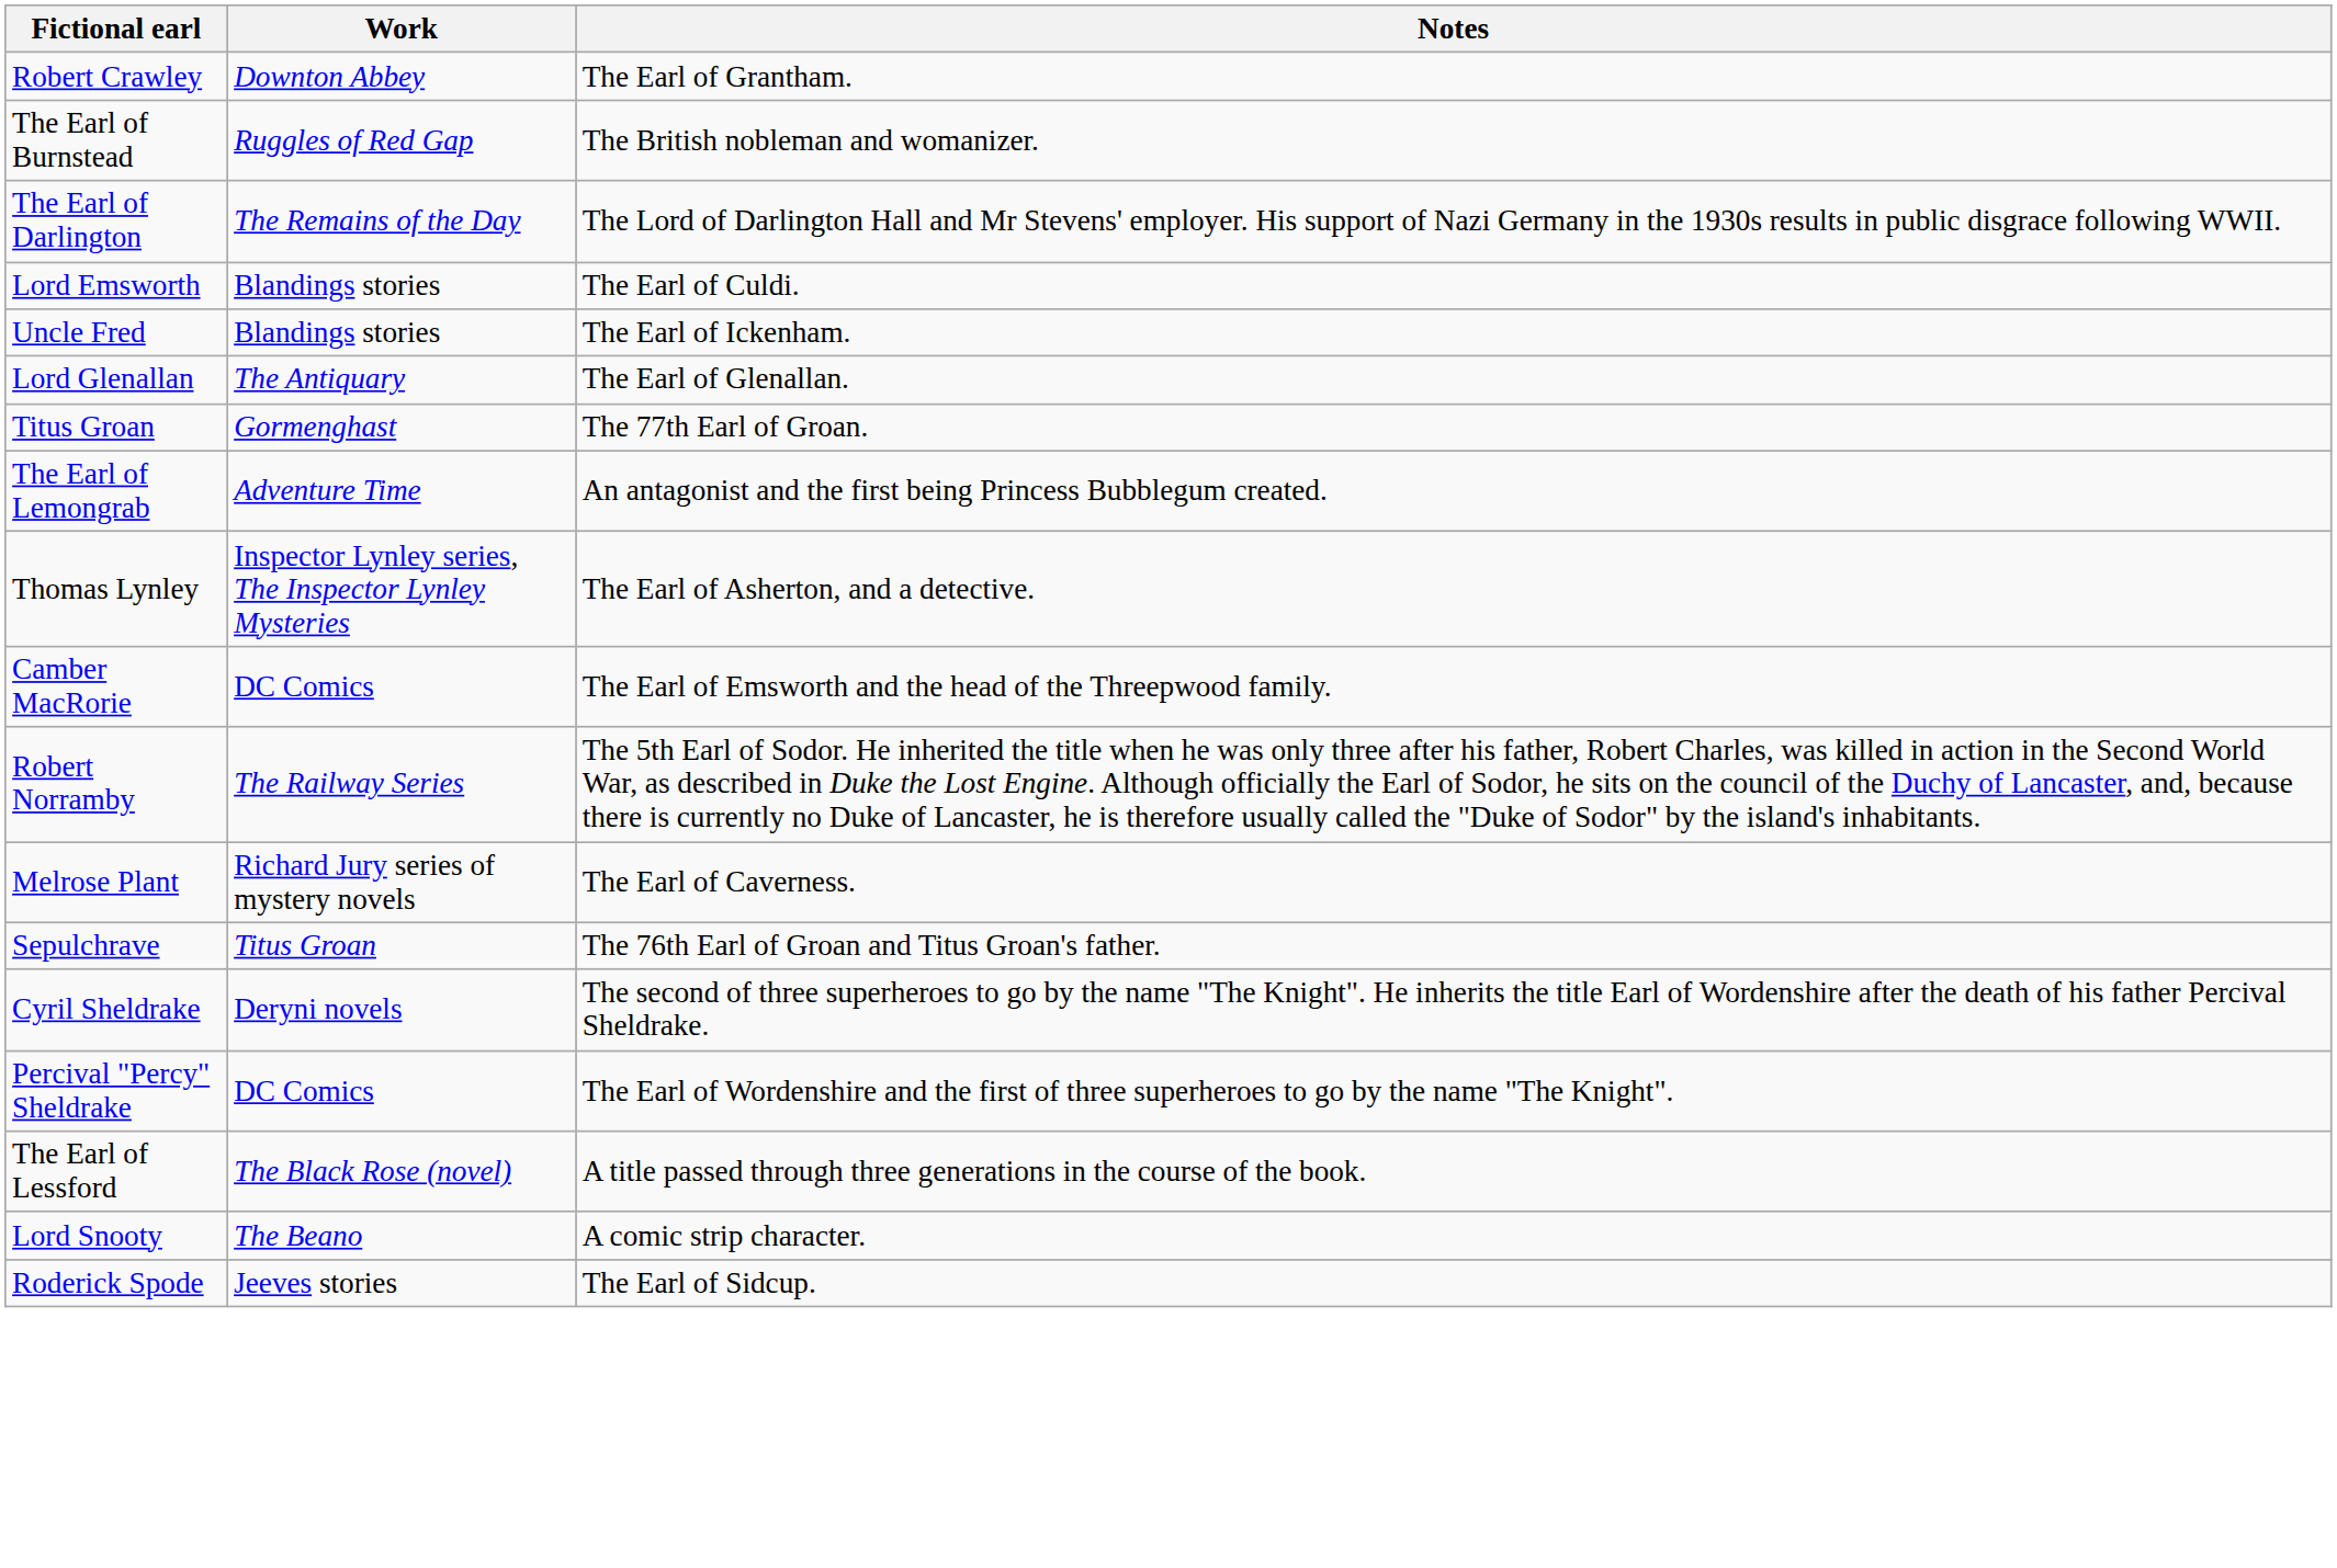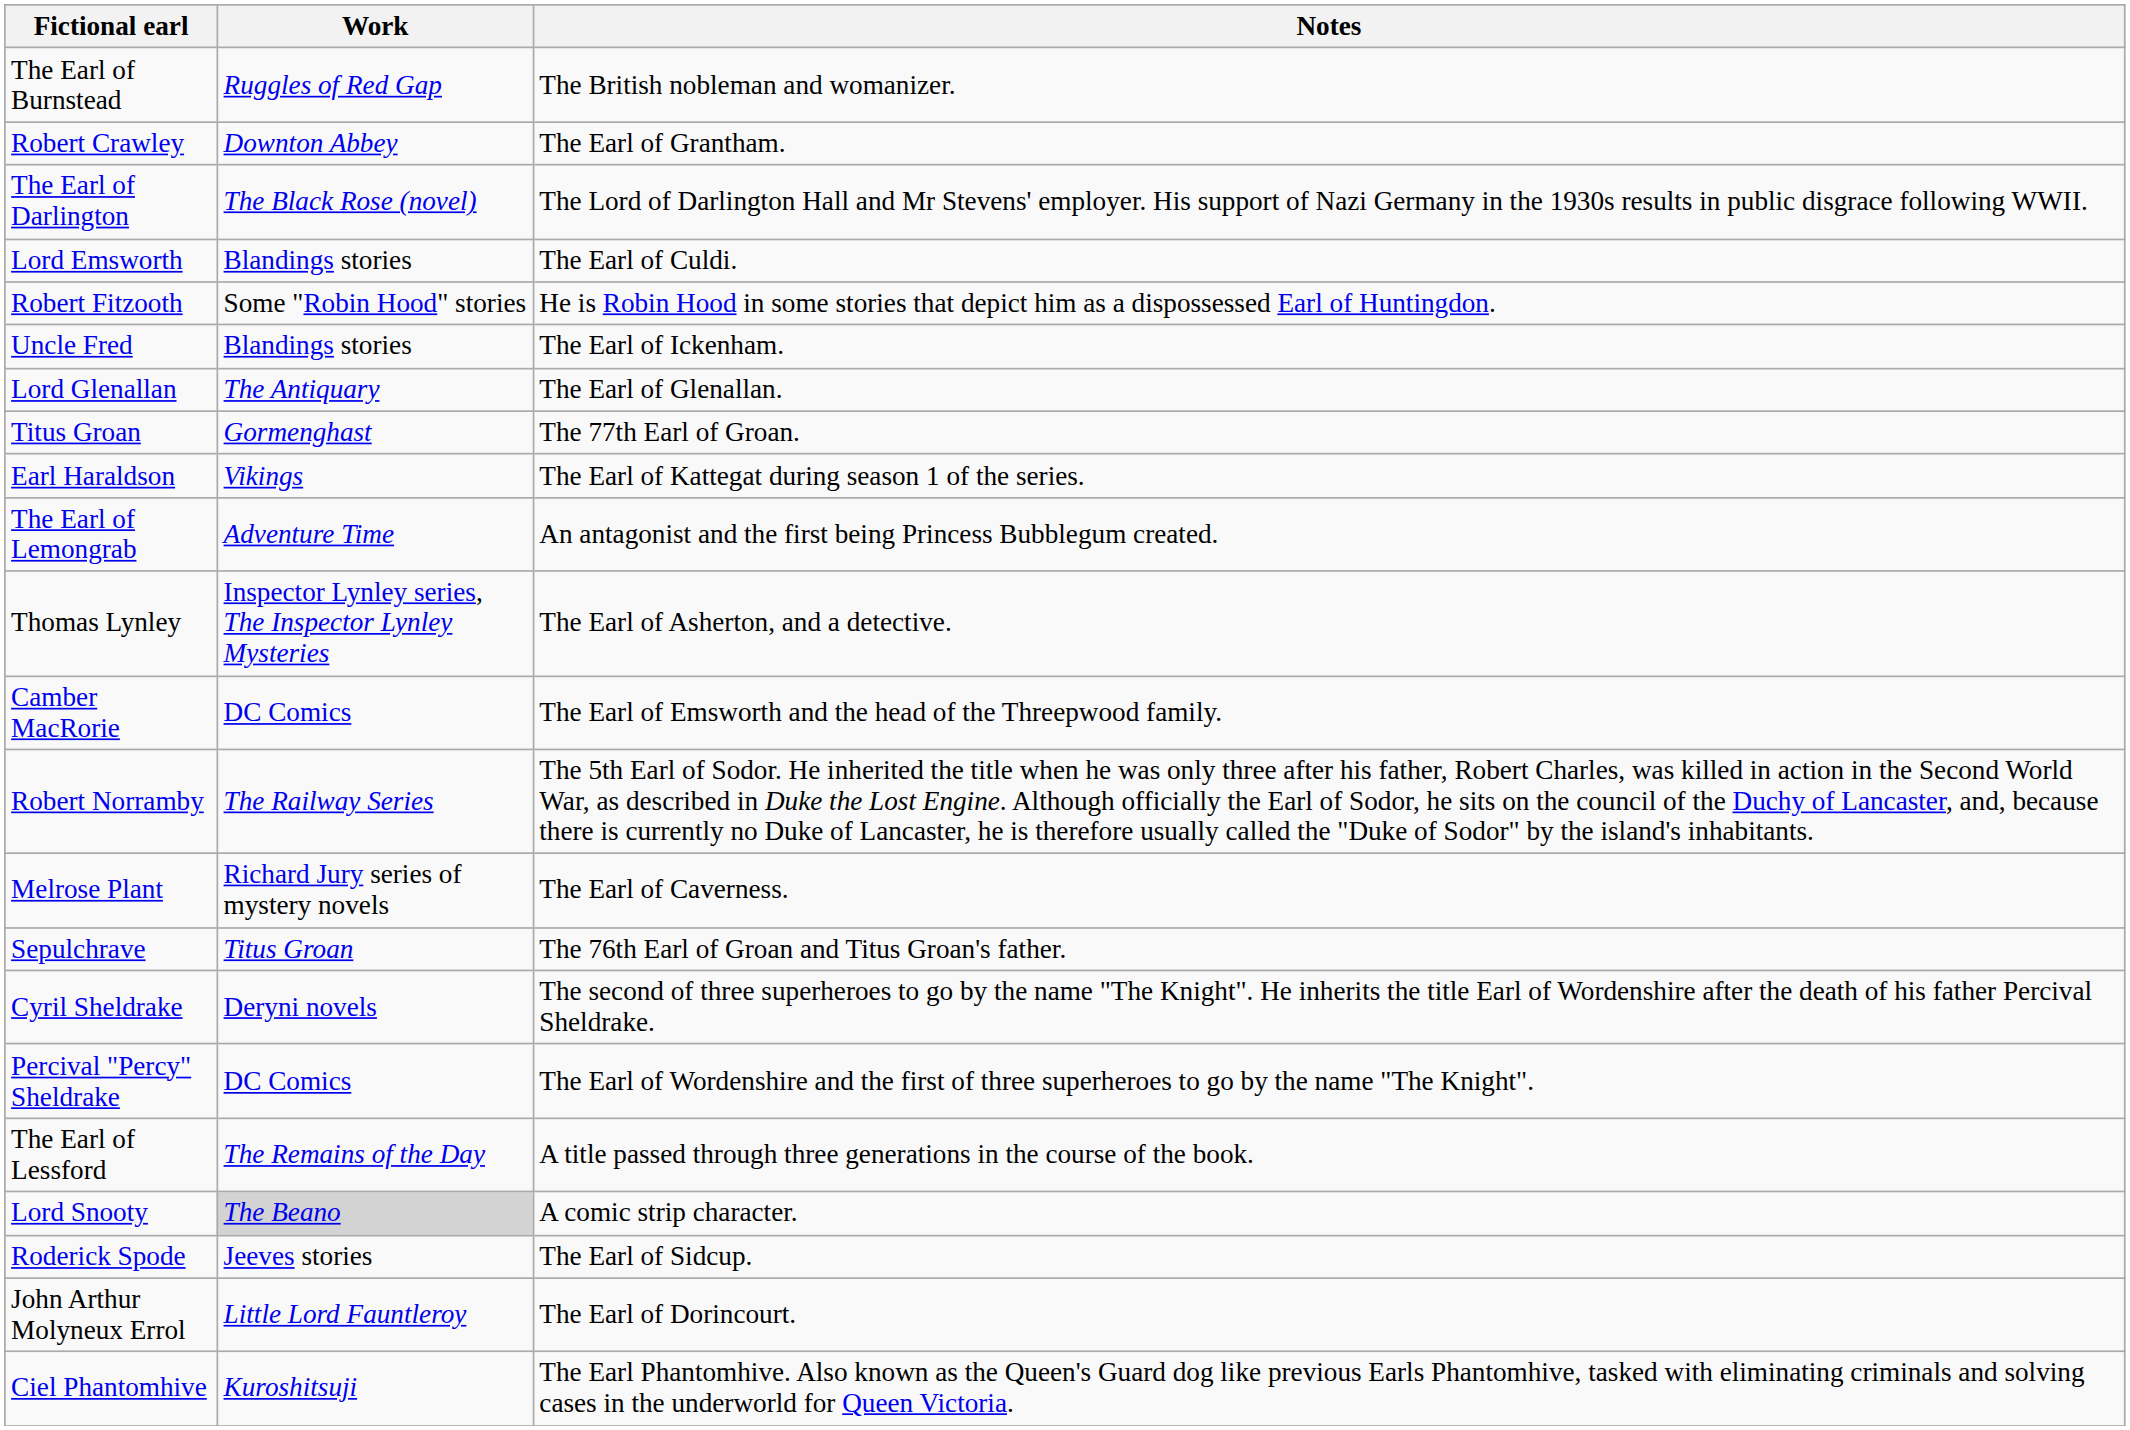rows swapped: The Earl of Burnstead <-> Robert Crawley
The Earl of Darlington | Work: The Remains of the Day -> The Black Rose (novel)
+ row: Robert Fitzooth | Some "Robin Hood" stories | He is Robin Hood in some stories that depict him as a dispossessed Earl of Huntingdon.
+ row: Earl Haraldson | Vikings | The Earl of Kattegat during season 1 of the series.
The Earl of Lessford | Work: The Black Rose (novel) -> The Remains of the Day
Lord Snooty | Work: no background -> lightgrey background
+ row: John Arthur Molyneux Errol | Little Lord Fauntleroy | The Earl of Dorincourt.
+ row: Ciel Phantomhive | Kuroshitsuji | The Earl Phantomhive. Also known as the Queen's Guard dog like previous Earls Phantomhive, tasked with eliminating criminals and solving cases in the underworld for Queen Victoria.
